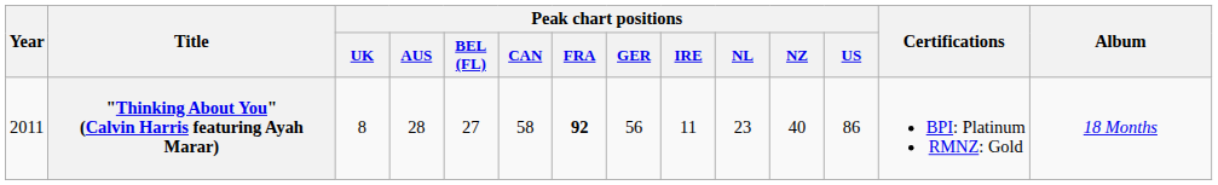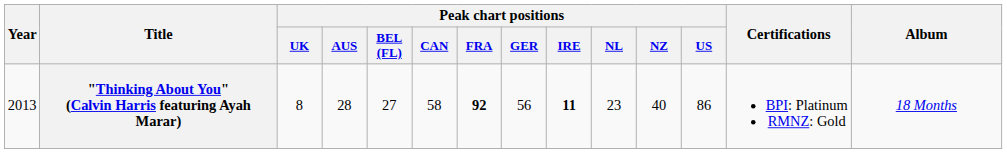"Thinking About You" (Calvin Harris featuring Ayah Marar) | Year: 2011 -> 2013
"Thinking About You" (Calvin Harris featuring Ayah Marar) | Peak chart positions / IRE: normal -> bold
